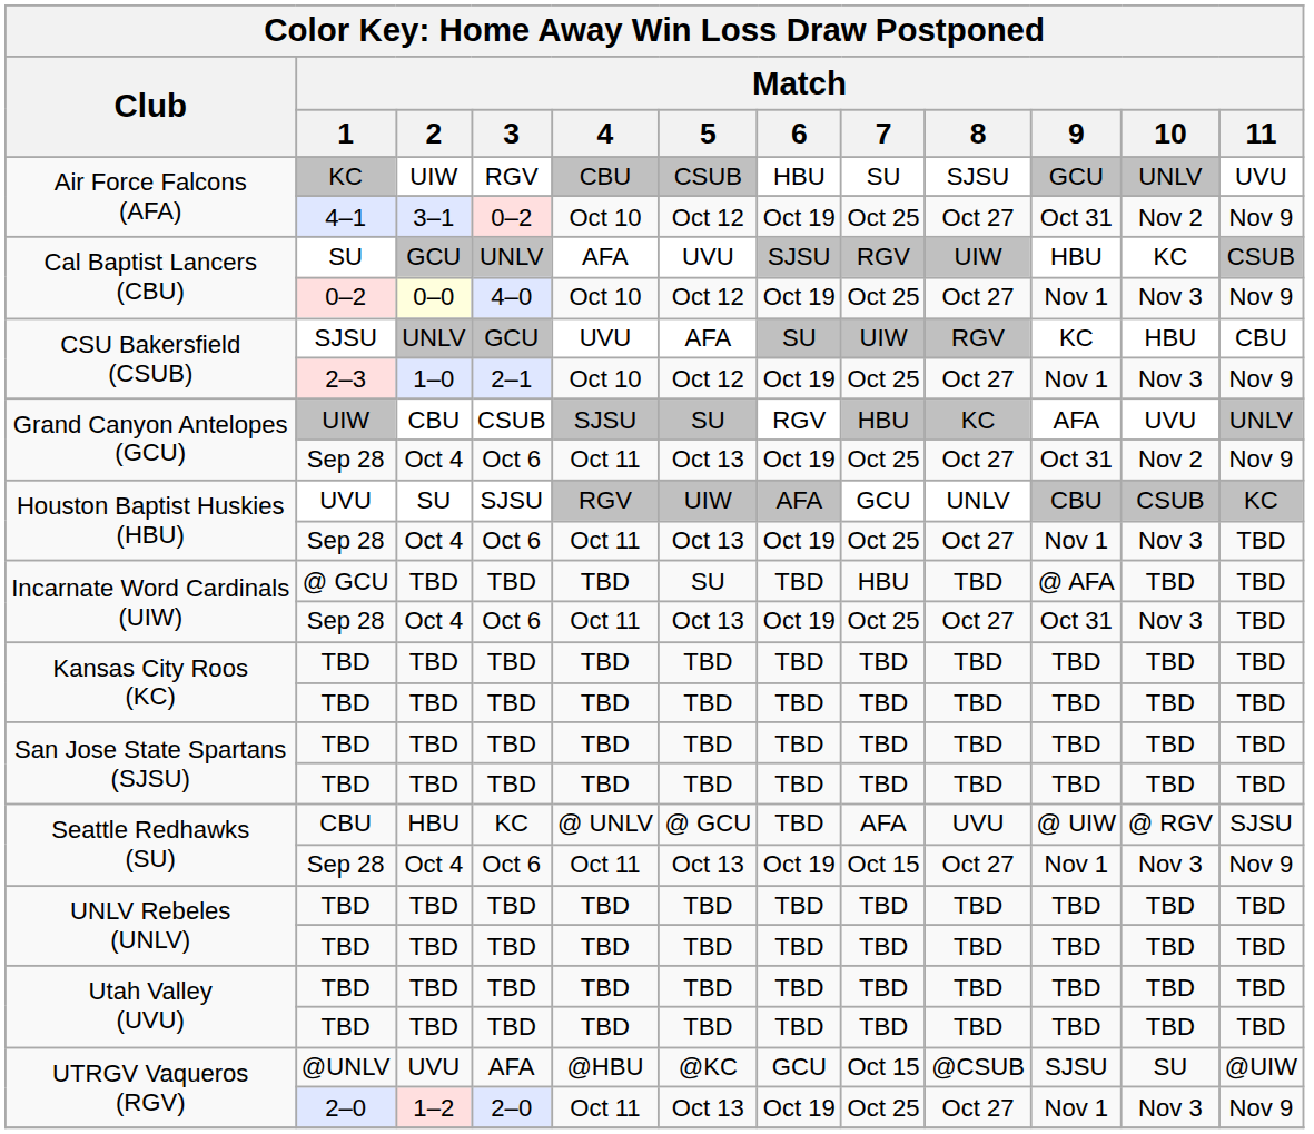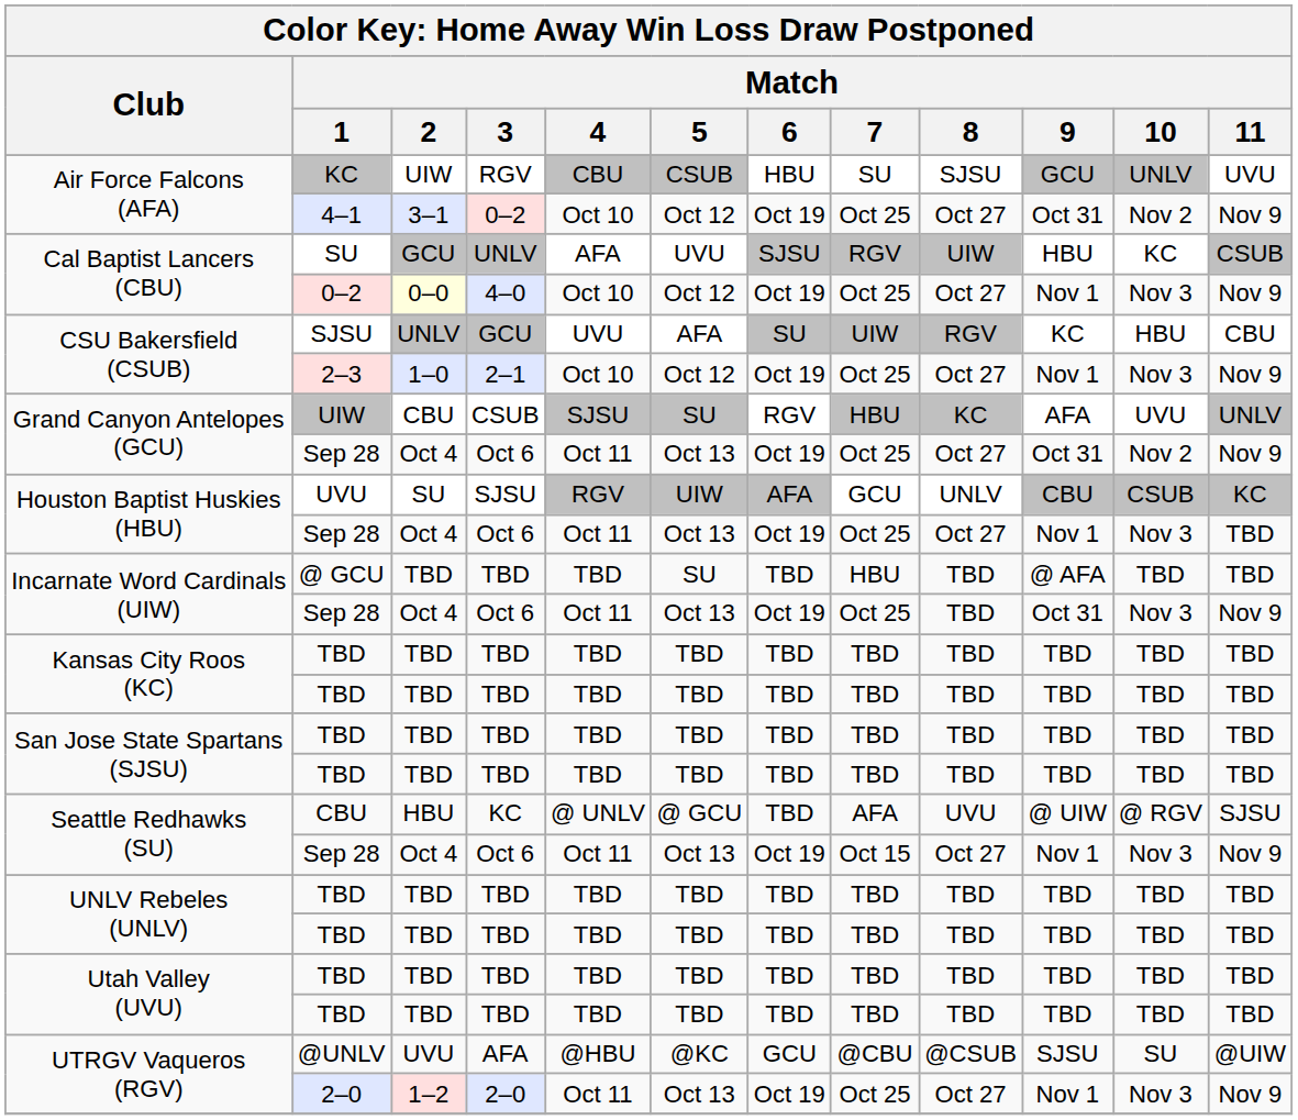Incarnate Word Cardinals (UIW) / Sep 28 | Match / 8: Oct 27 -> TBD
Incarnate Word Cardinals (UIW) / Sep 28 | Match / 11: TBD -> Nov 9
@UNLV | Match / 7: Oct 15 -> @CBU
